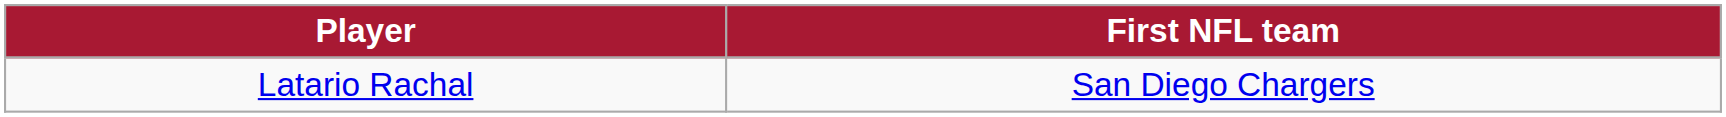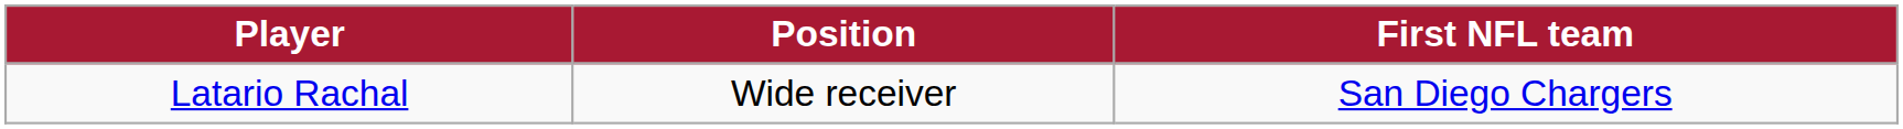+ column: Position | Wide receiver
